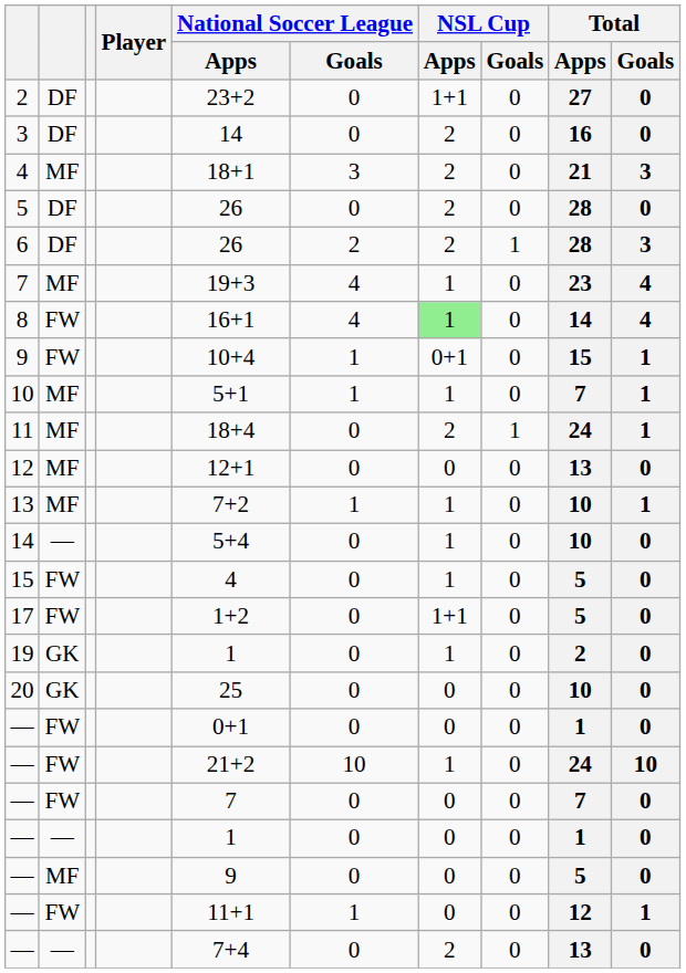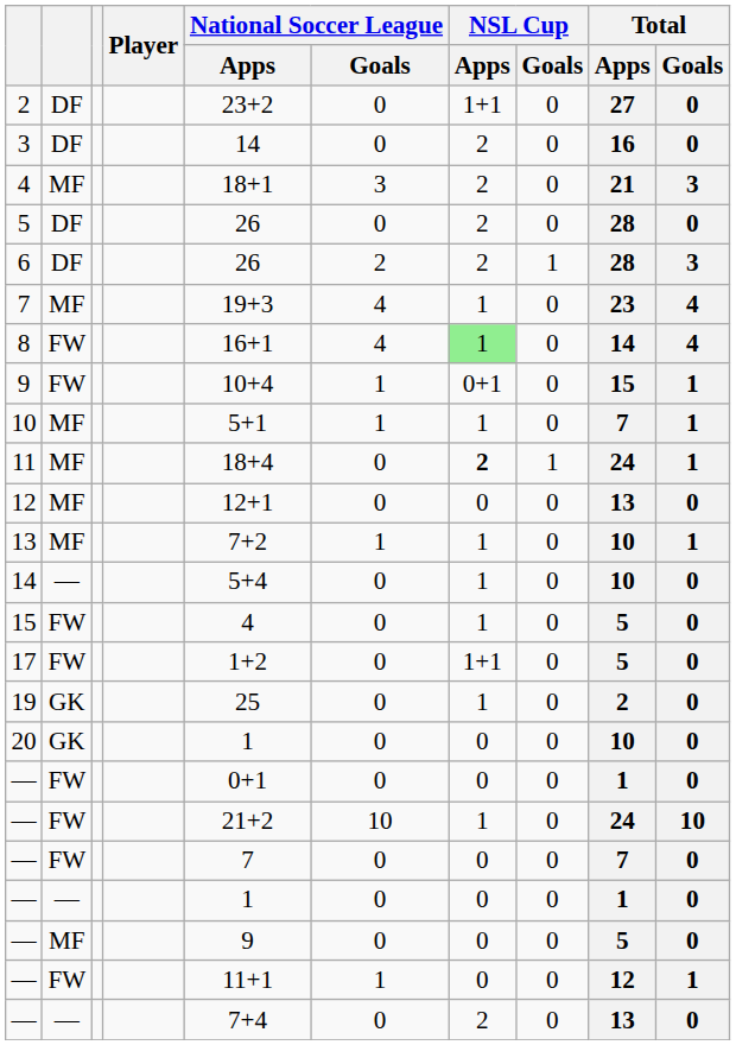11 | NSL Cup / Apps: normal -> bold
19 | National Soccer League / Apps: 1 -> 25
20 | National Soccer League / Apps: 25 -> 1
